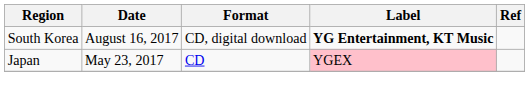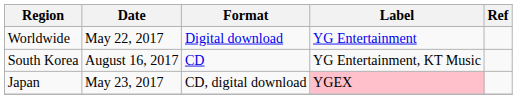+ row: Worldwide | May 22, 2017 | Digital download | YG Entertainment
South Korea | Format: CD, digital download -> CD
South Korea | Label: bold -> normal
Japan | Format: CD -> CD, digital download
